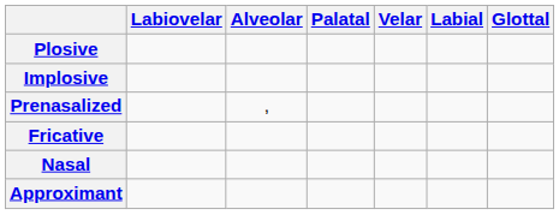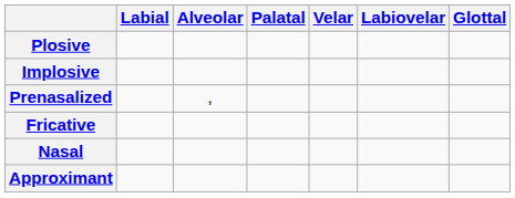columns swapped: Labial <-> Labiovelar
